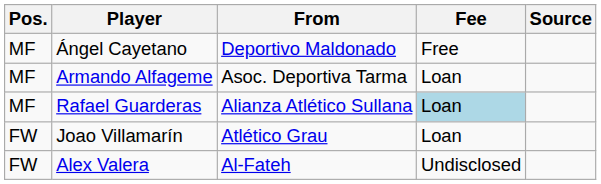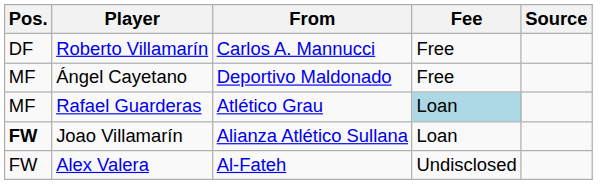+ row: DF | Roberto Villamarín | Carlos A. Mannucci | Free
- row: MF | Armando Alfageme | Asoc. Deportiva Tarma | Loan
Rafael Guarderas | From: Alianza Atlético Sullana -> Atlético Grau
Joao Villamarín | Pos.: normal -> bold
Joao Villamarín | From: Atlético Grau -> Alianza Atlético Sullana
